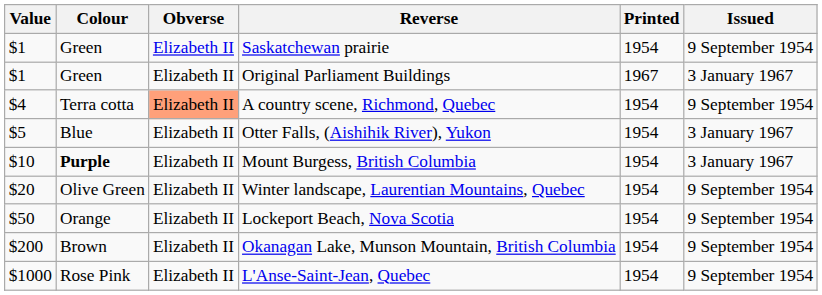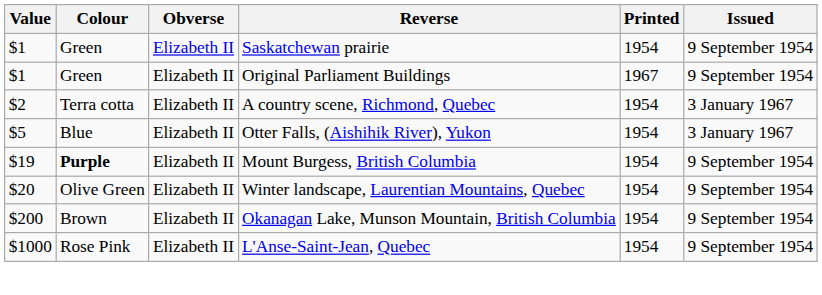Original Parliament Buildings | Issued: 3 January 1967 -> 9 September 1954
A country scene, Richmond, Quebec | Value: $4 -> $2
A country scene, Richmond, Quebec | Obverse: lightsalmon background -> no background
A country scene, Richmond, Quebec | Issued: 9 September 1954 -> 3 January 1967
Mount Burgess, British Columbia | Value: $10 -> $19
Mount Burgess, British Columbia | Issued: 3 January 1967 -> 9 September 1954
- row: $50 | Orange | Elizabeth II | Lockeport Beach, Nova Scotia | 1954 | 9 September 1954
